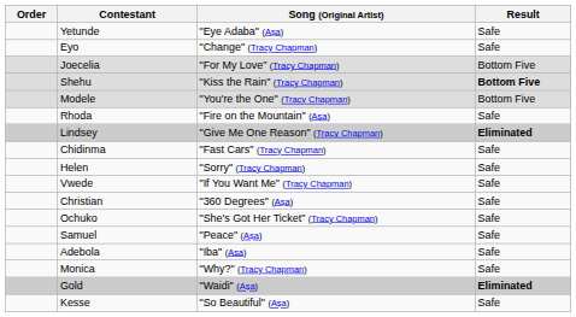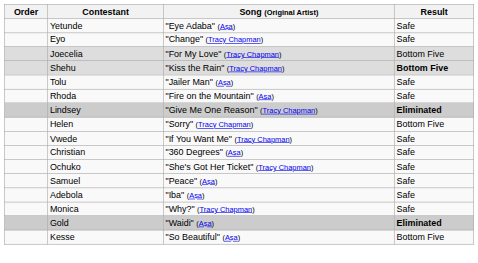- row: Modele | "You're the One" (Tracy Chapman) | Bottom Five
+ row: Tolu | "Jailer Man" (Aṣa) | Safe
- row: Chidinma | "Fast Cars" (Tracy Chapman) | Safe
Helen | Result: Safe -> Bottom Five
Kesse | Result: Safe -> Bottom Five
